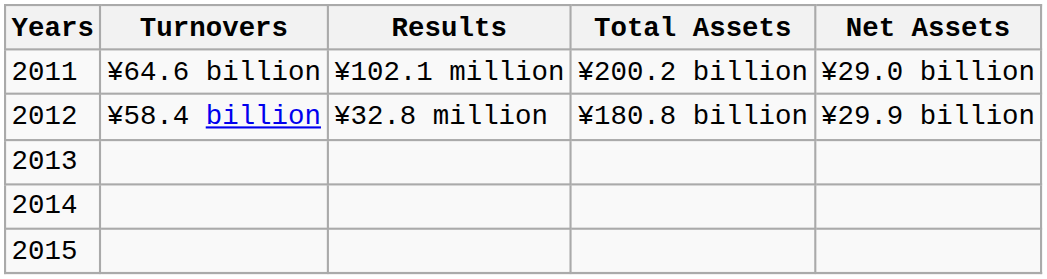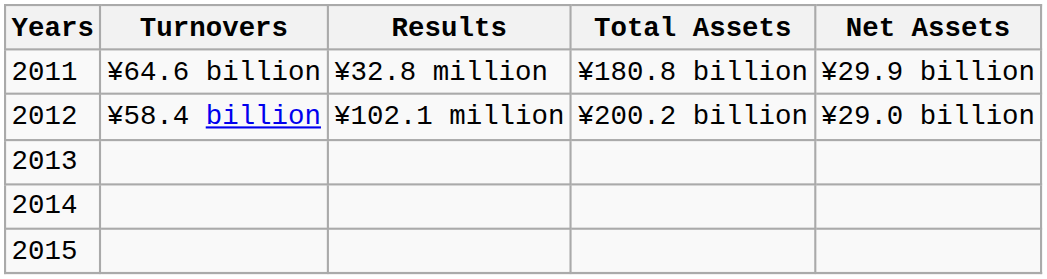2011 | Results: ¥102.1 million -> ¥32.8 million
2011 | Total Assets: ¥200.2 billion -> ¥180.8 billion
2011 | Net Assets: ¥29.0 billion -> ¥29.9 billion
2012 | Results: ¥32.8 million -> ¥102.1 million
2012 | Total Assets: ¥180.8 billion -> ¥200.2 billion
2012 | Net Assets: ¥29.9 billion -> ¥29.0 billion
